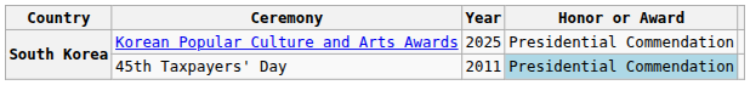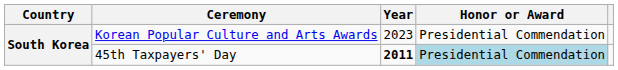Korean Popular Culture and Arts Awards | Year: 2025 -> 2023
45th Taxpayers' Day | Year: normal -> bold
